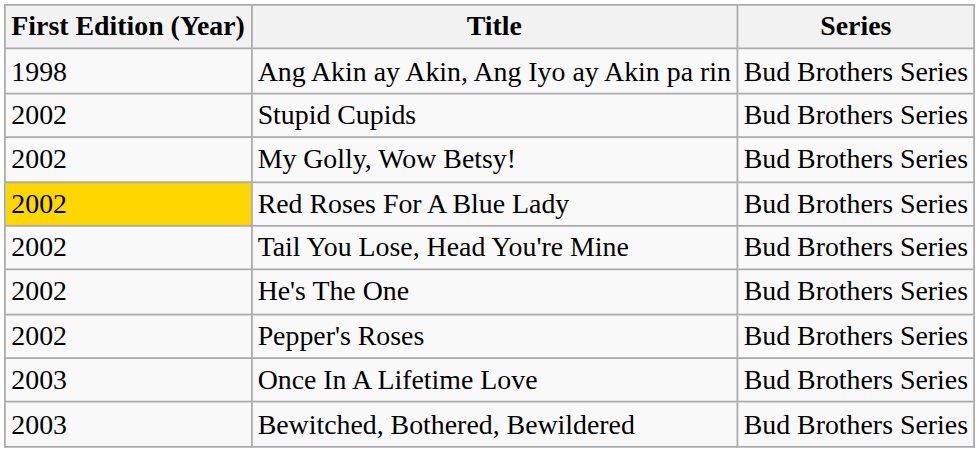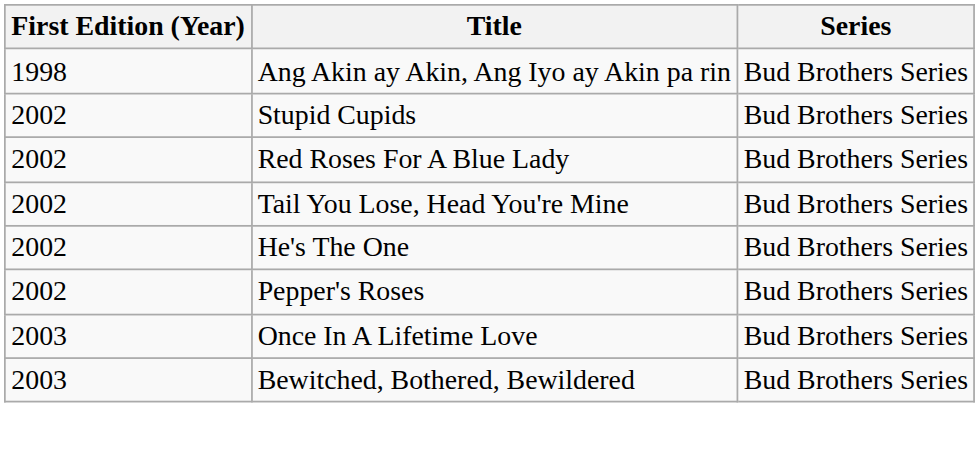- row: 2002 | My Golly, Wow Betsy! | Bud Brothers Series
Red Roses For A Blue Lady | First Edition (Year): gold background -> no background
